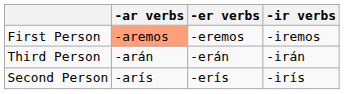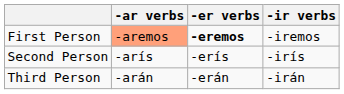First Person | -er verbs: normal -> bold
rows swapped: Second Person <-> Third Person
